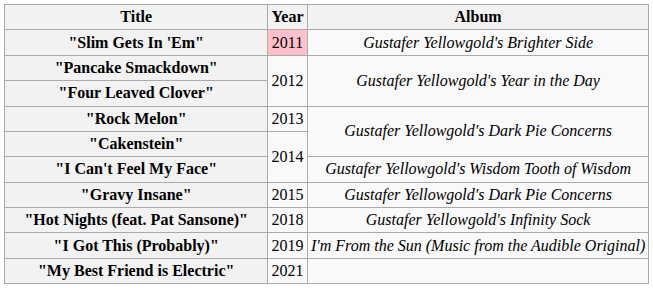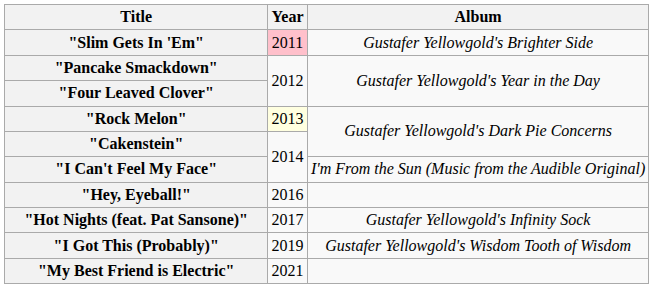"Rock Melon" | Year: no background -> lightyellow background
"I Can't Feel My Face" | Album: Gustafer Yellowgold's Wisdom Tooth of Wisdom -> I'm From the Sun (Music from the Audible Original)
- row: "Gravy Insane" | 2015 | Gustafer Yellowgold's Dark Pie Concerns
+ row: "Hey, Eyeball!" | 2016
"Hot Nights (feat. Pat Sansone)" | Year: 2018 -> 2017
"I Got This (Probably)" | Album: I'm From the Sun (Music from the Audible Original) -> Gustafer Yellowgold's Wisdom Tooth of Wisdom
